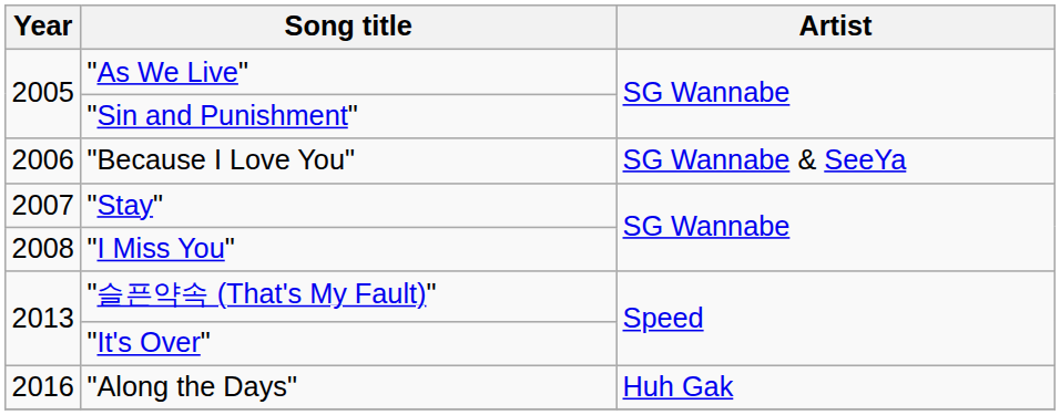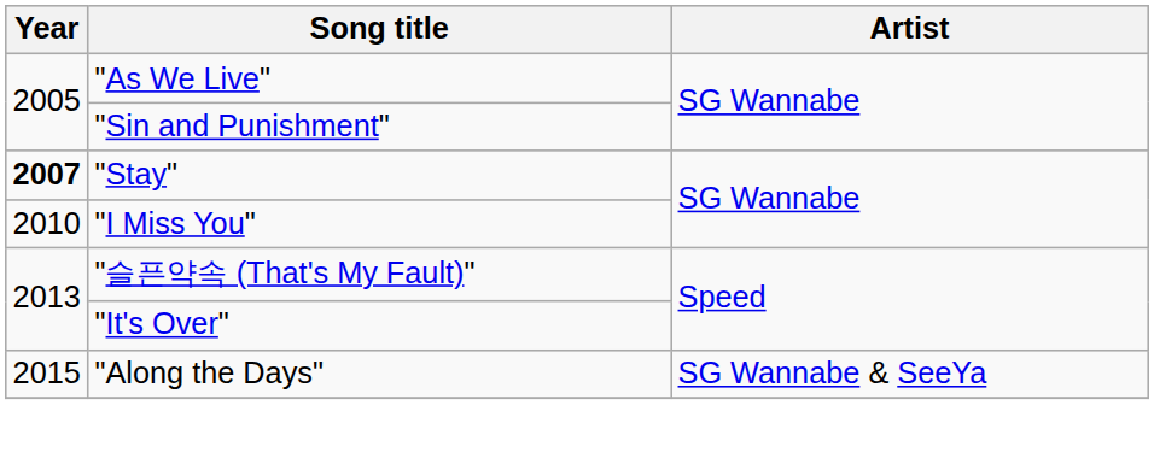- row: 2006 | "Because I Love You" | SG Wannabe & SeeYa
"Stay" | Year: normal -> bold
"I Miss You" | Year: 2008 -> 2010
"Along the Days" | Year: 2016 -> 2015
"Along the Days" | Artist: Huh Gak -> SG Wannabe & SeeYa
